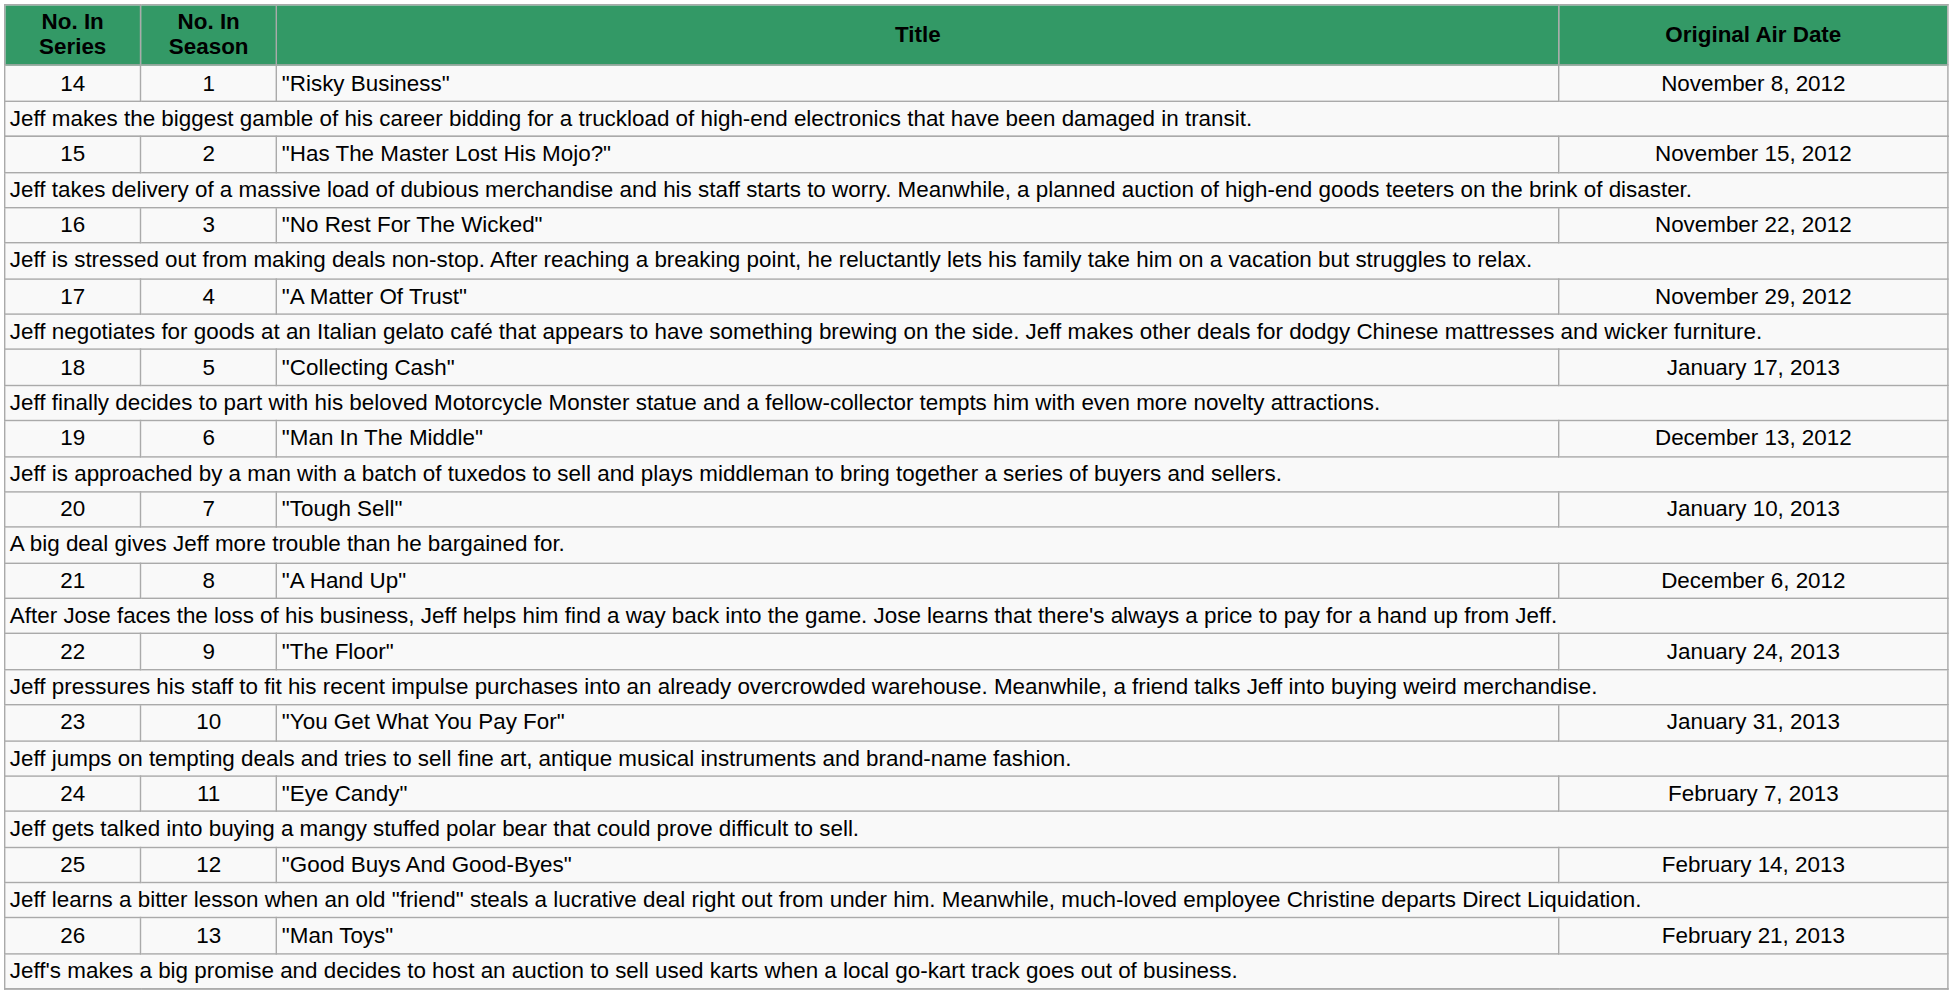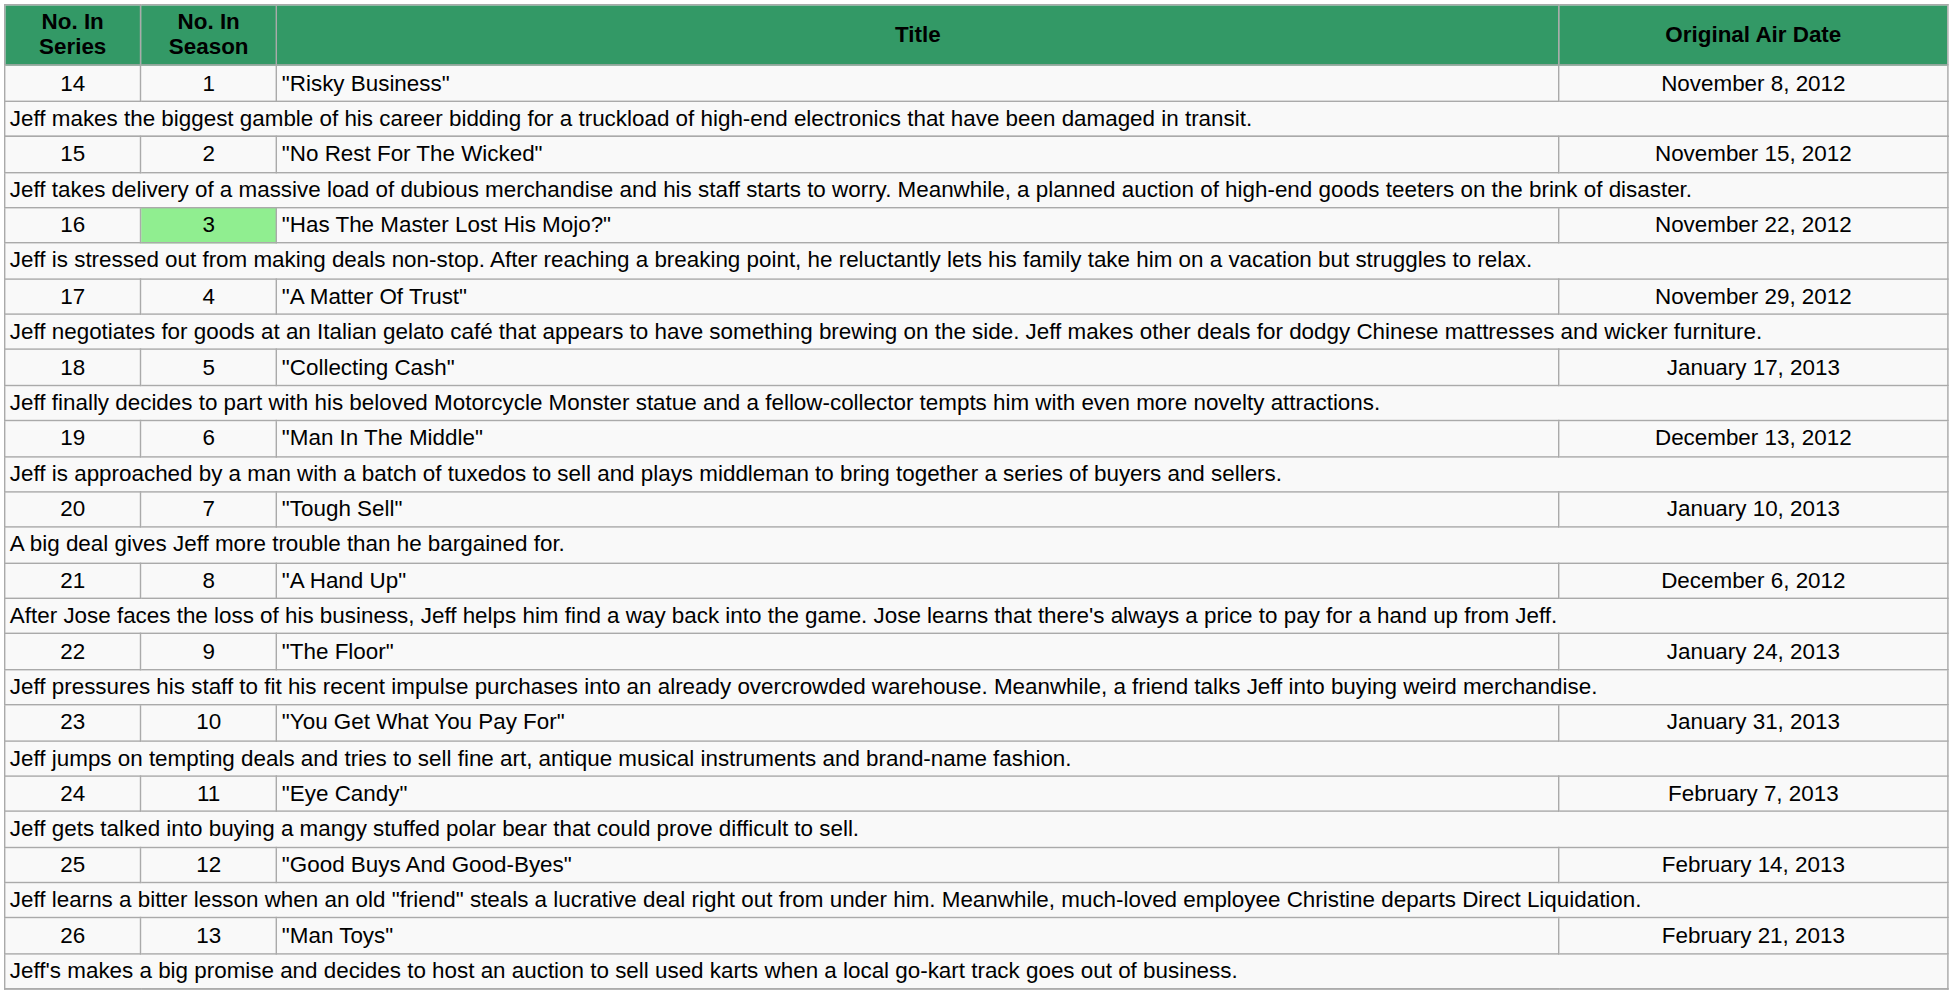15 | Title: "Has The Master Lost His Mojo?" -> "No Rest For The Wicked"
16 | No. In Season: no background -> lightgreen background
16 | Title: "No Rest For The Wicked" -> "Has The Master Lost His Mojo?"
